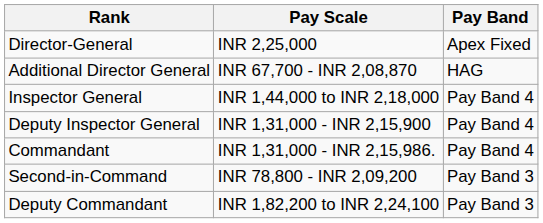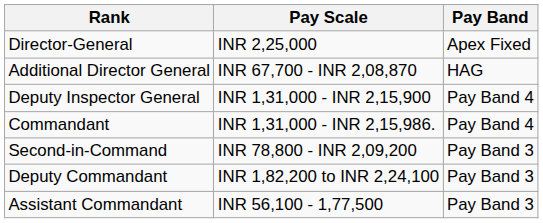- row: Inspector General | INR 1,44,000 to INR 2,18,000 | Pay Band 4
+ row: Assistant Commandant | INR 56,100 - 1,77,500 | Pay Band 3
